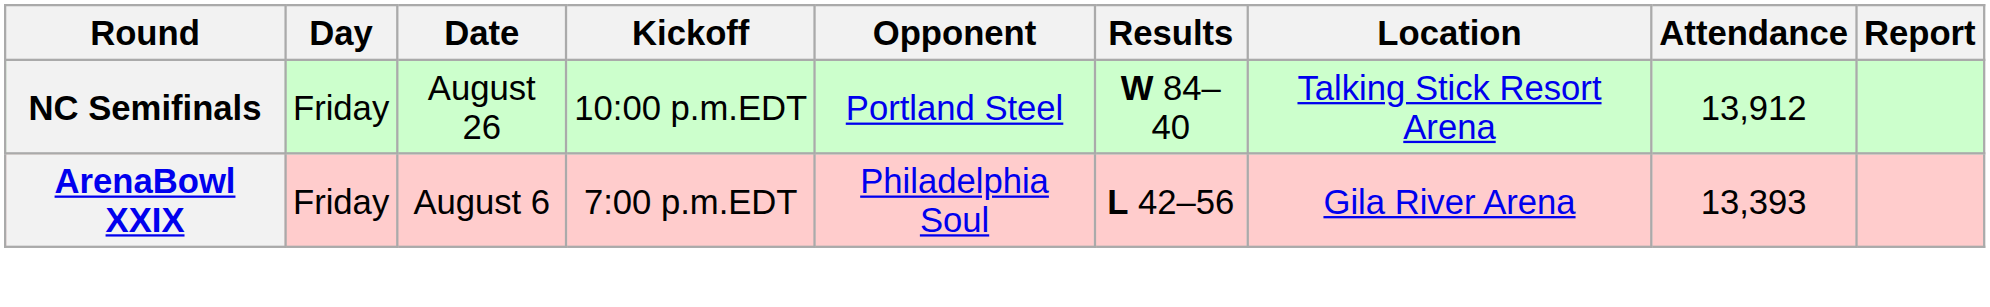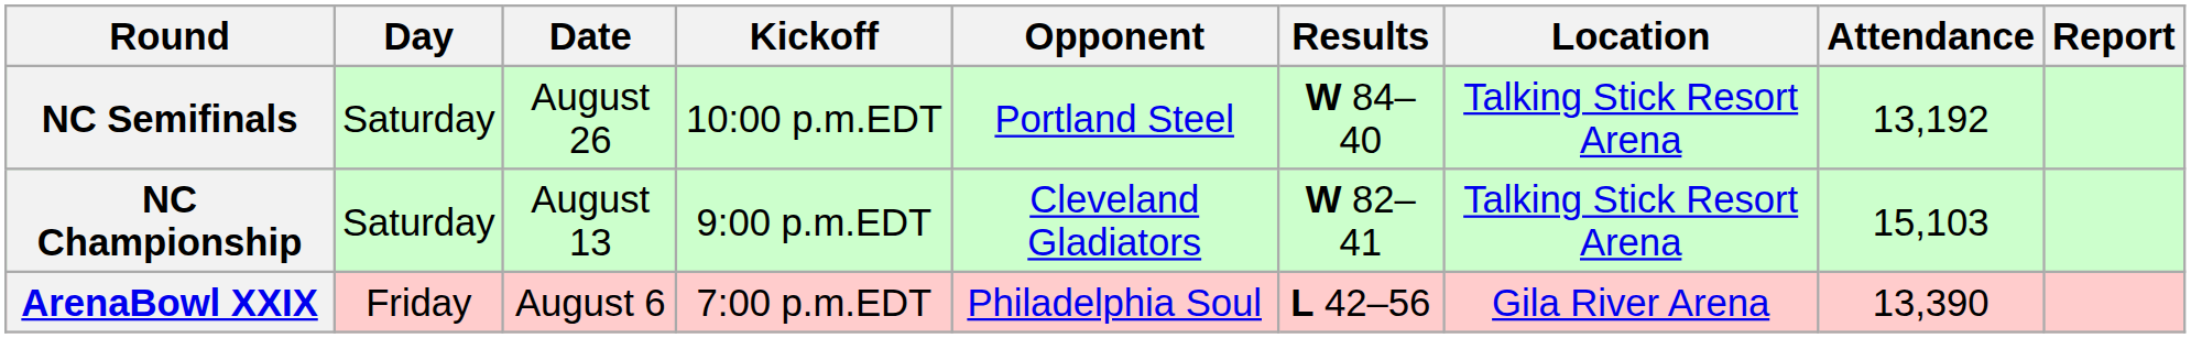NC Semifinals | Day: Friday -> Saturday
NC Semifinals | Attendance: 13,912 -> 13,192
+ row: NC Championship | Saturday | August 13 | 9:00 p.m.EDT | Cleveland Gladiators | W 82–41 | Talking Stick Resort Arena | 15,103
ArenaBowl XXIX | Attendance: 13,393 -> 13,390
